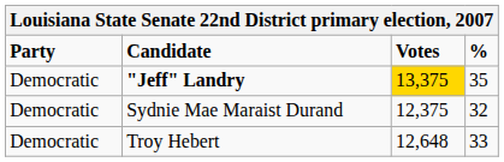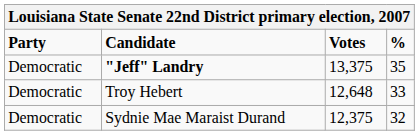"Jeff" Landry | Votes: gold background -> no background
rows swapped: Troy Hebert <-> Sydnie Mae Maraist Durand
